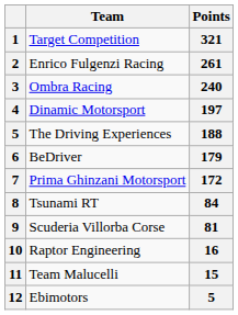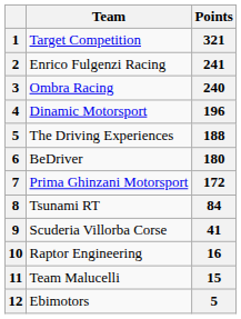Enrico Fulgenzi Racing | Points: 261 -> 241
Dinamic Motorsport | Points: 197 -> 196
BeDriver | Points: 179 -> 180
Scuderia Villorba Corse | Points: 81 -> 41
